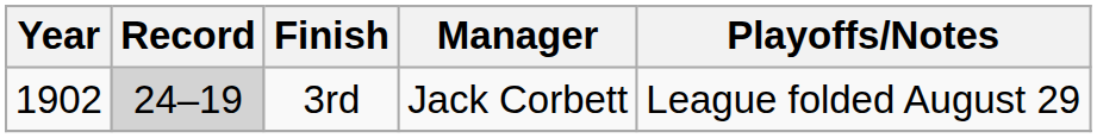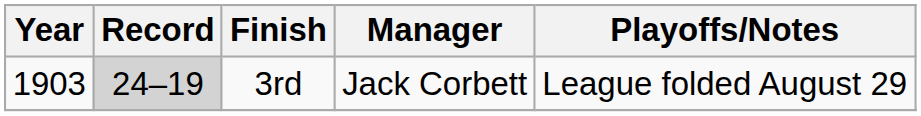3rd | Year: 1902 -> 1903
